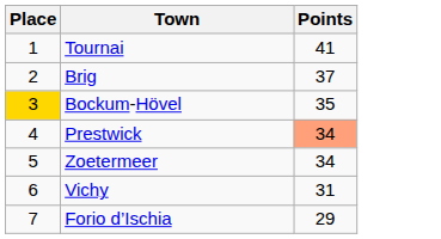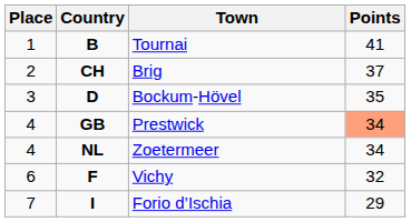+ column: Country | B | CH | D | GB | NL | F | I
Bockum-Hövel | Place: gold background -> no background
Zoetermeer | Place: 5 -> 4
Vichy | Points: 31 -> 32
